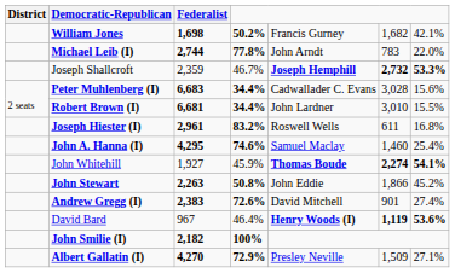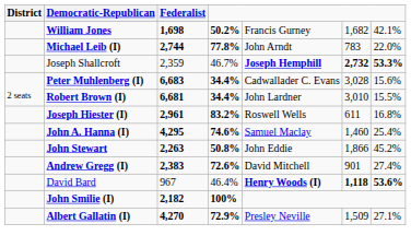- row: John Whitehill | 1,927 | 45.9% | Thomas Boude | 2,274 | 54.1%
David Bard | column 6: 1,119 -> 1,118
